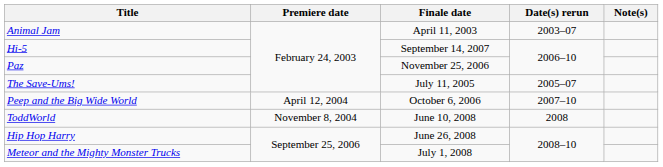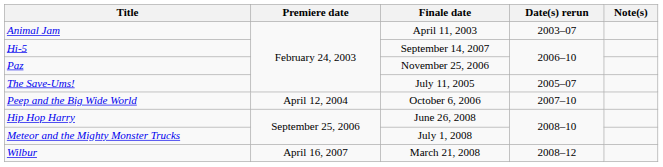- row: ToddWorld | November 8, 2004 | June 10, 2008 | 2008
+ row: Wilbur | April 16, 2007 | March 21, 2008 | 2008–12
